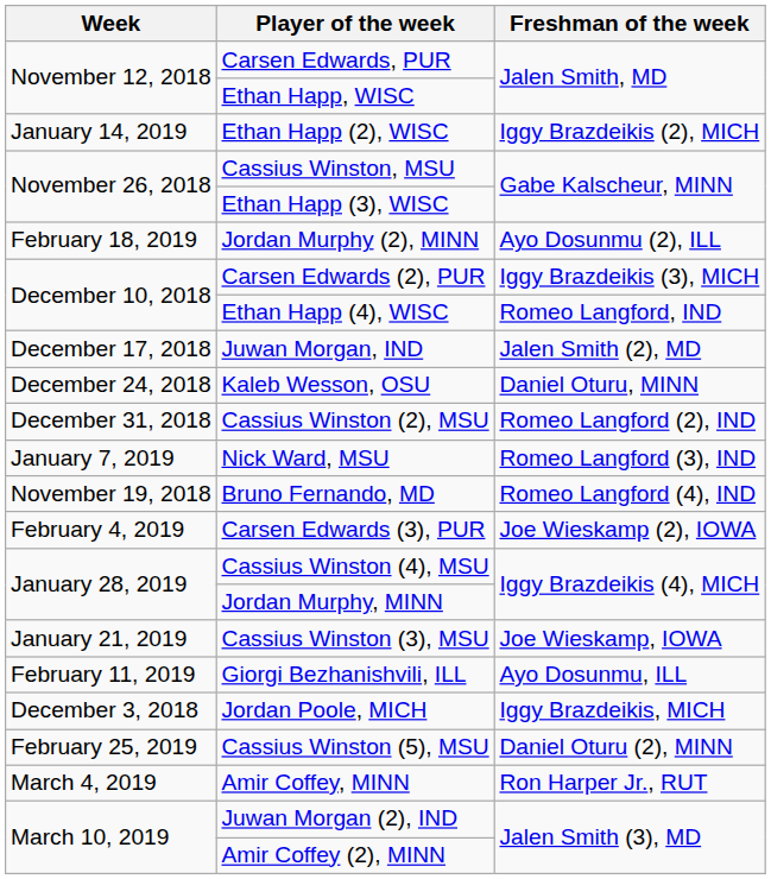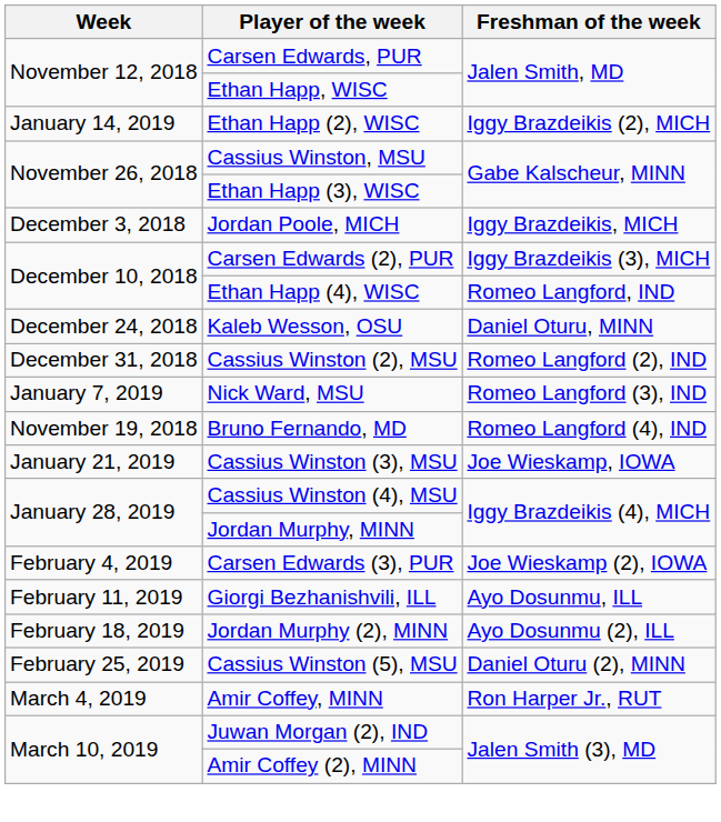rows swapped: Jordan Poole, MICH <-> Jordan Murphy (2), MINN
- row: December 17, 2018 | Juwan Morgan, IND | Jalen Smith (2), MD
rows swapped: Cassius Winston (3), MSU <-> Carsen Edwards (3), PUR
